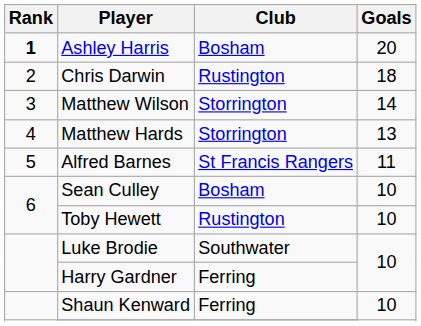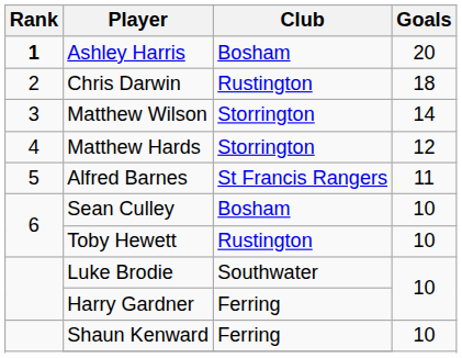Matthew Hards | Goals: 13 -> 12
